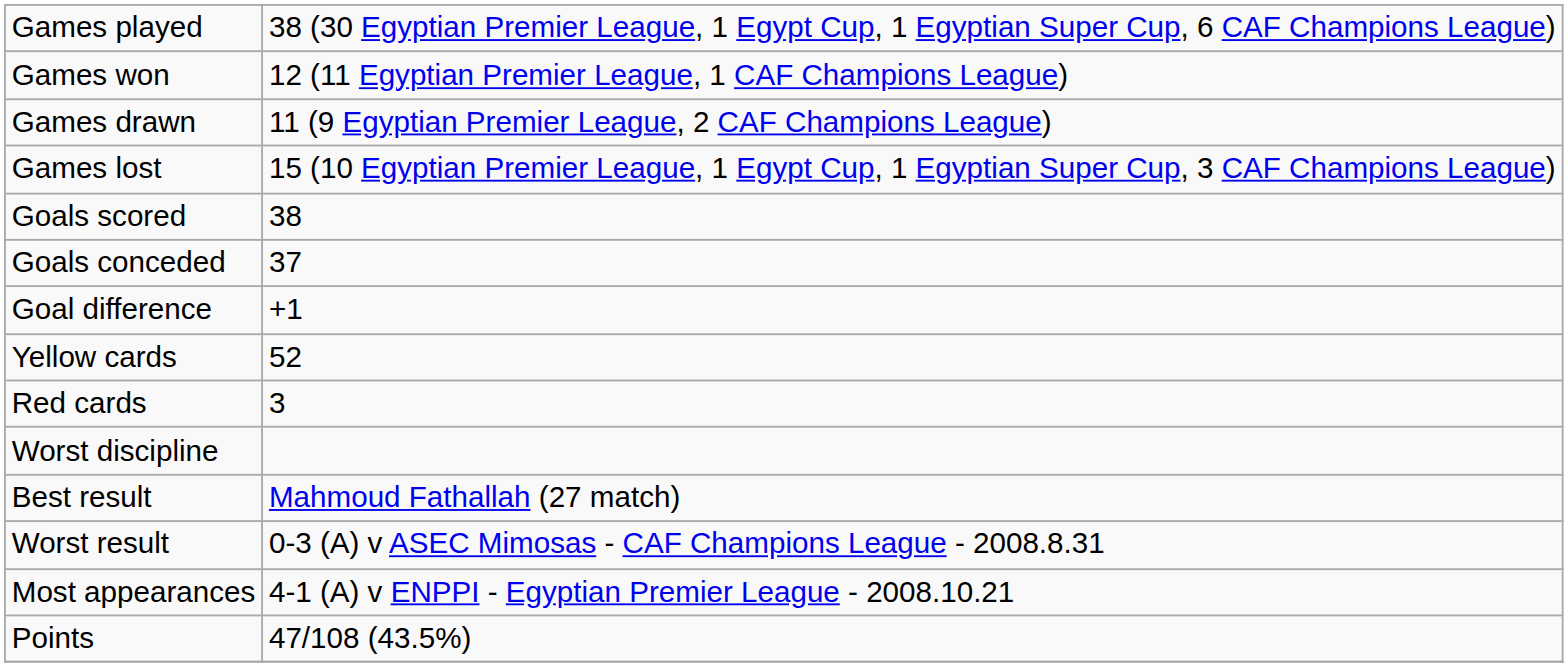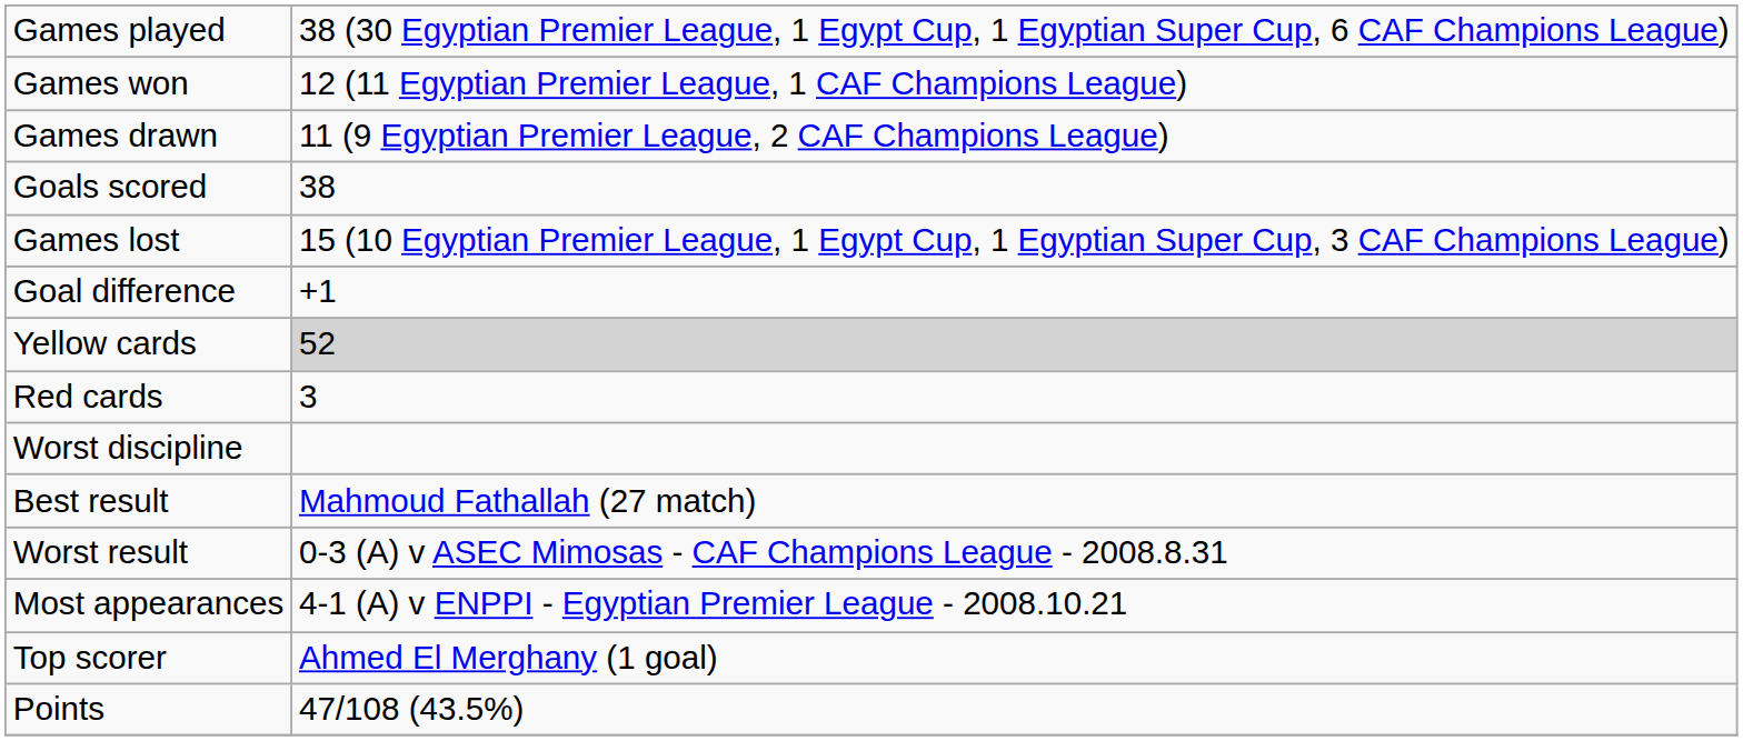rows swapped: Games lost <-> Goals scored
- row: Goals conceded | 37
Yellow cards | column 2: no background -> lightgrey background
+ row: Top scorer | Ahmed El Merghany (1 goal)
